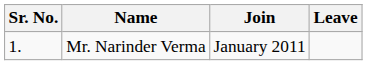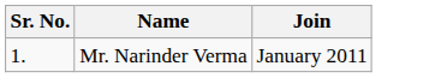- column: Leave
